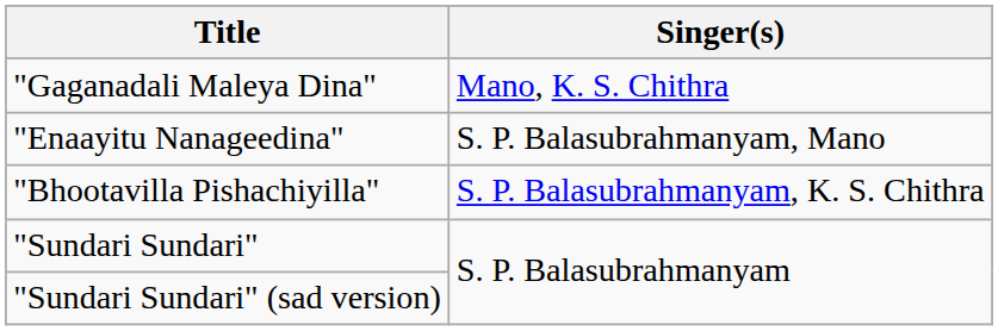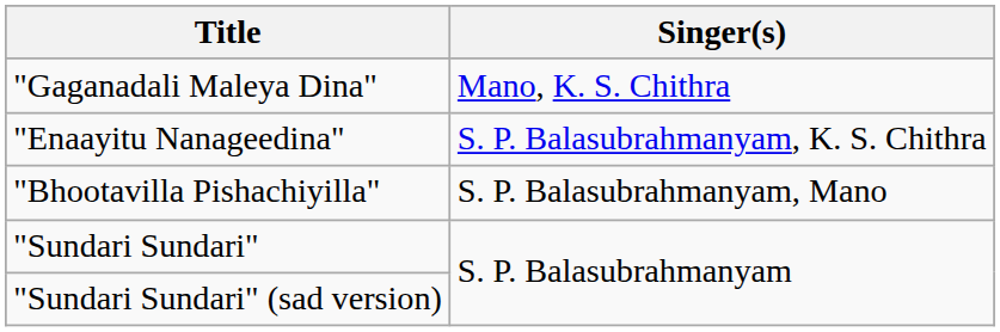"Enaayitu Nanageedina" | Singer(s): S. P. Balasubrahmanyam, Mano -> S. P. Balasubrahmanyam, K. S. Chithra
"Bhootavilla Pishachiyilla" | Singer(s): S. P. Balasubrahmanyam, K. S. Chithra -> S. P. Balasubrahmanyam, Mano
